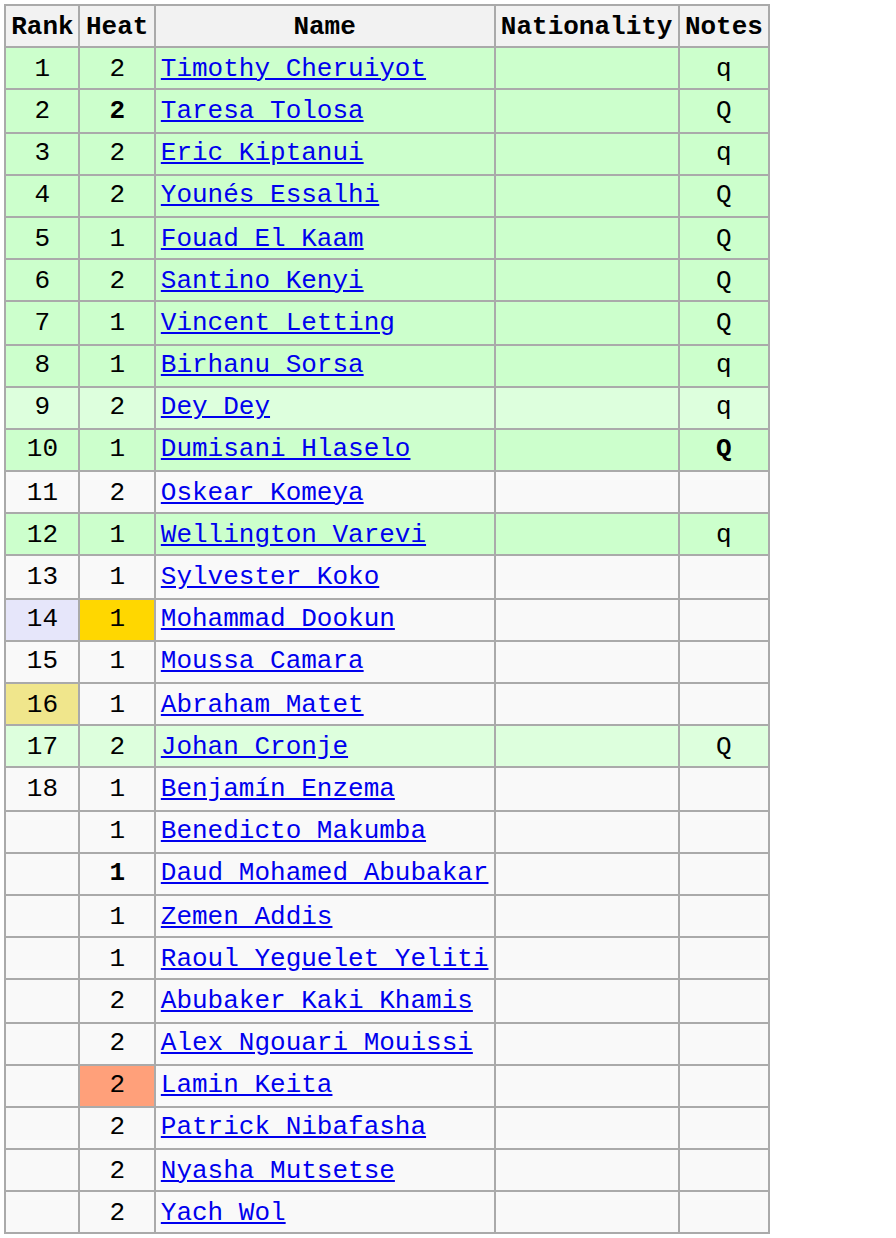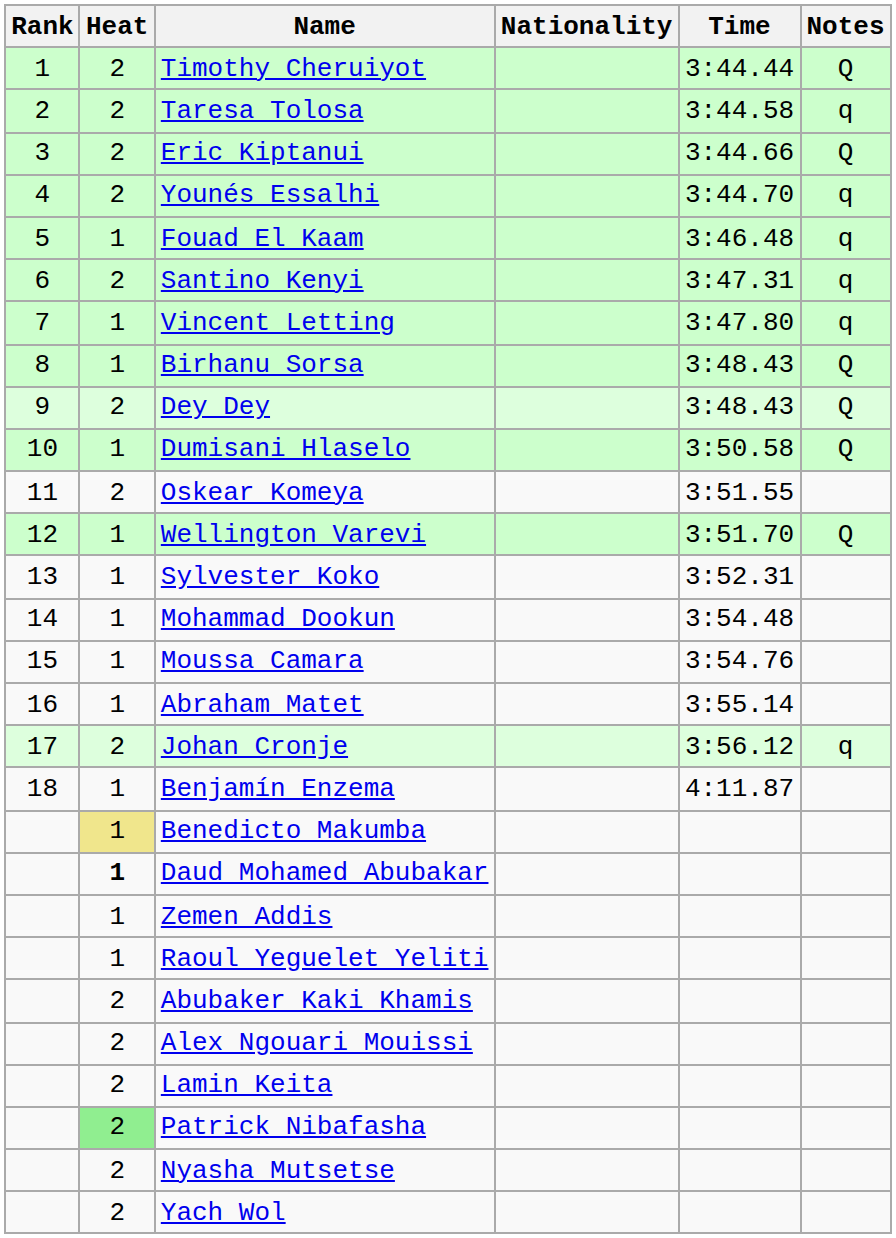+ column: Time | 3:44.44 | 3:44.58 | 3:44.66 | 3:44.70 | 3:46.48 | 3:47.31 | 3:47.80 | 3:48.43 | 3:48.43 | 3:50.58 | 3:51.55 | 3:51.70 | 3:52.31 | 3:54.48 | 3:54.76 | 3:55.14 | 3:56.12 | 4:11.87
Timothy Cheruiyot | Notes: q -> Q
Taresa Tolosa | Heat: bold -> normal
Taresa Tolosa | Notes: Q -> q
Eric Kiptanui | Notes: q -> Q
Younés Essalhi | Notes: Q -> q
Fouad El Kaam | Notes: Q -> q
Santino Kenyi | Notes: Q -> q
Vincent Letting | Notes: Q -> q
Birhanu Sorsa | Notes: q -> Q
Dey Dey | Notes: q -> Q
Dumisani Hlaselo | Notes: bold -> normal
Wellington Varevi | Notes: q -> Q
Mohammad Dookun | Rank: lavender background -> no background
Mohammad Dookun | Heat: gold background -> no background
Abraham Matet | Rank: khaki background -> no background
Johan Cronje | Notes: Q -> q
Benedicto Makumba | Heat: no background -> khaki background
Lamin Keita | Heat: lightsalmon background -> no background
Patrick Nibafasha | Heat: no background -> lightgreen background
